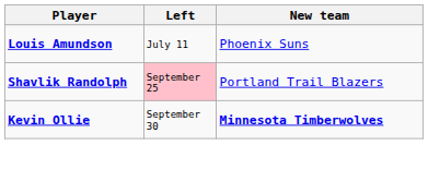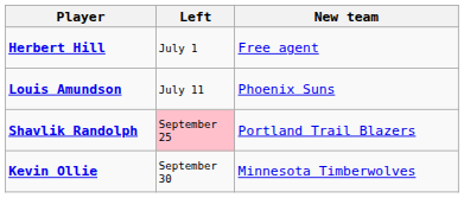+ row: Herbert Hill | July 1 | Free agent
Kevin Ollie | New team: bold -> normal
